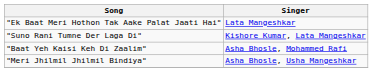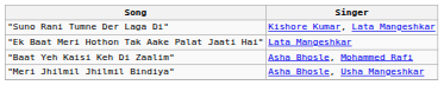rows swapped: "Suno Rani Tumne Der Laga Di" <-> "Ek Baat Meri Hothon Tak Aake Palat Jaati Hai"
